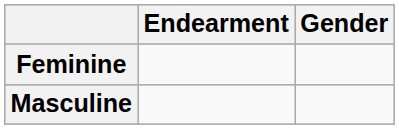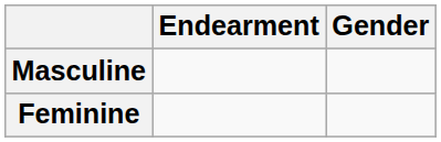rows swapped: Feminine <-> Masculine
